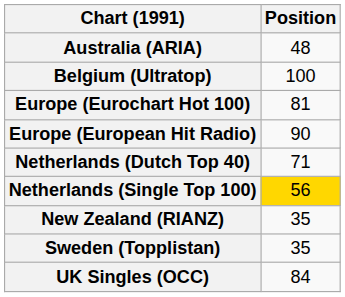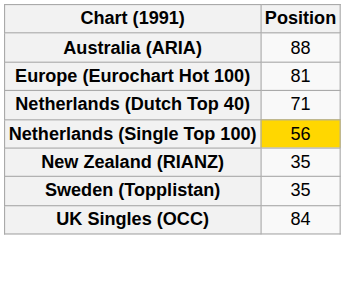Australia (ARIA) | Position: 48 -> 88
- row: Belgium (Ultratop) | 100
- row: Europe (European Hit Radio) | 90
